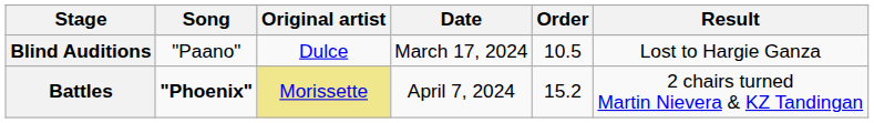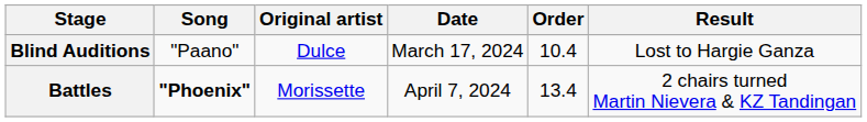Blind Auditions | Order: 10.5 -> 10.4
Battles | Original artist: khaki background -> no background
Battles | Order: 15.2 -> 13.4
